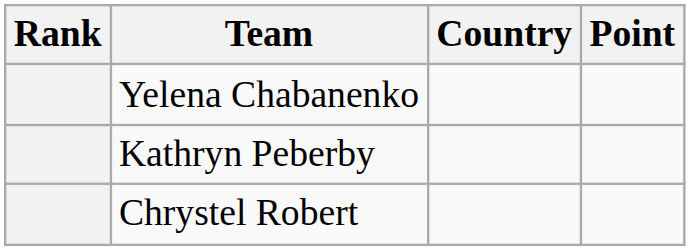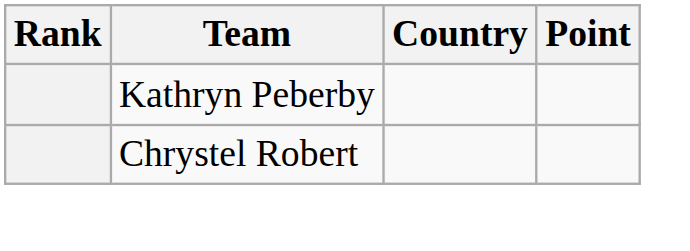- row: Yelena Chabanenko
